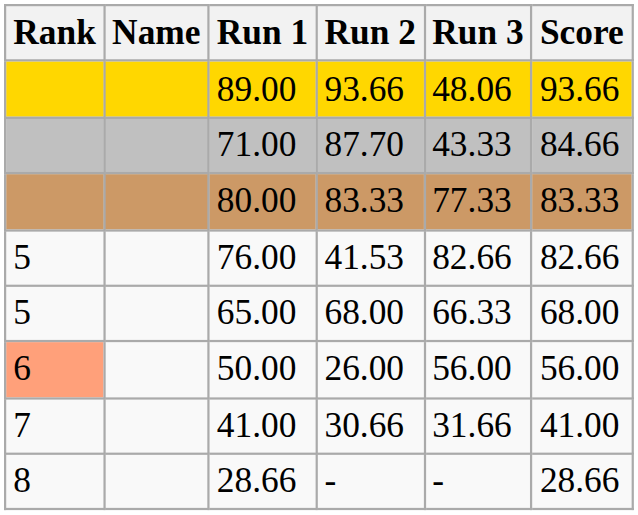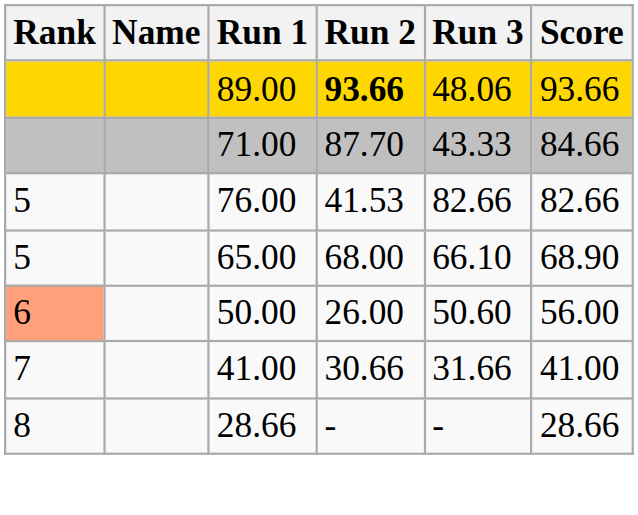89.00 | Run 2: normal -> bold
- row: 80.00 | 83.33 | 77.33 | 83.33
65.00 | Run 3: 66.33 -> 66.10
65.00 | Score: 68.00 -> 68.90
50.00 | Run 3: 56.00 -> 50.60
